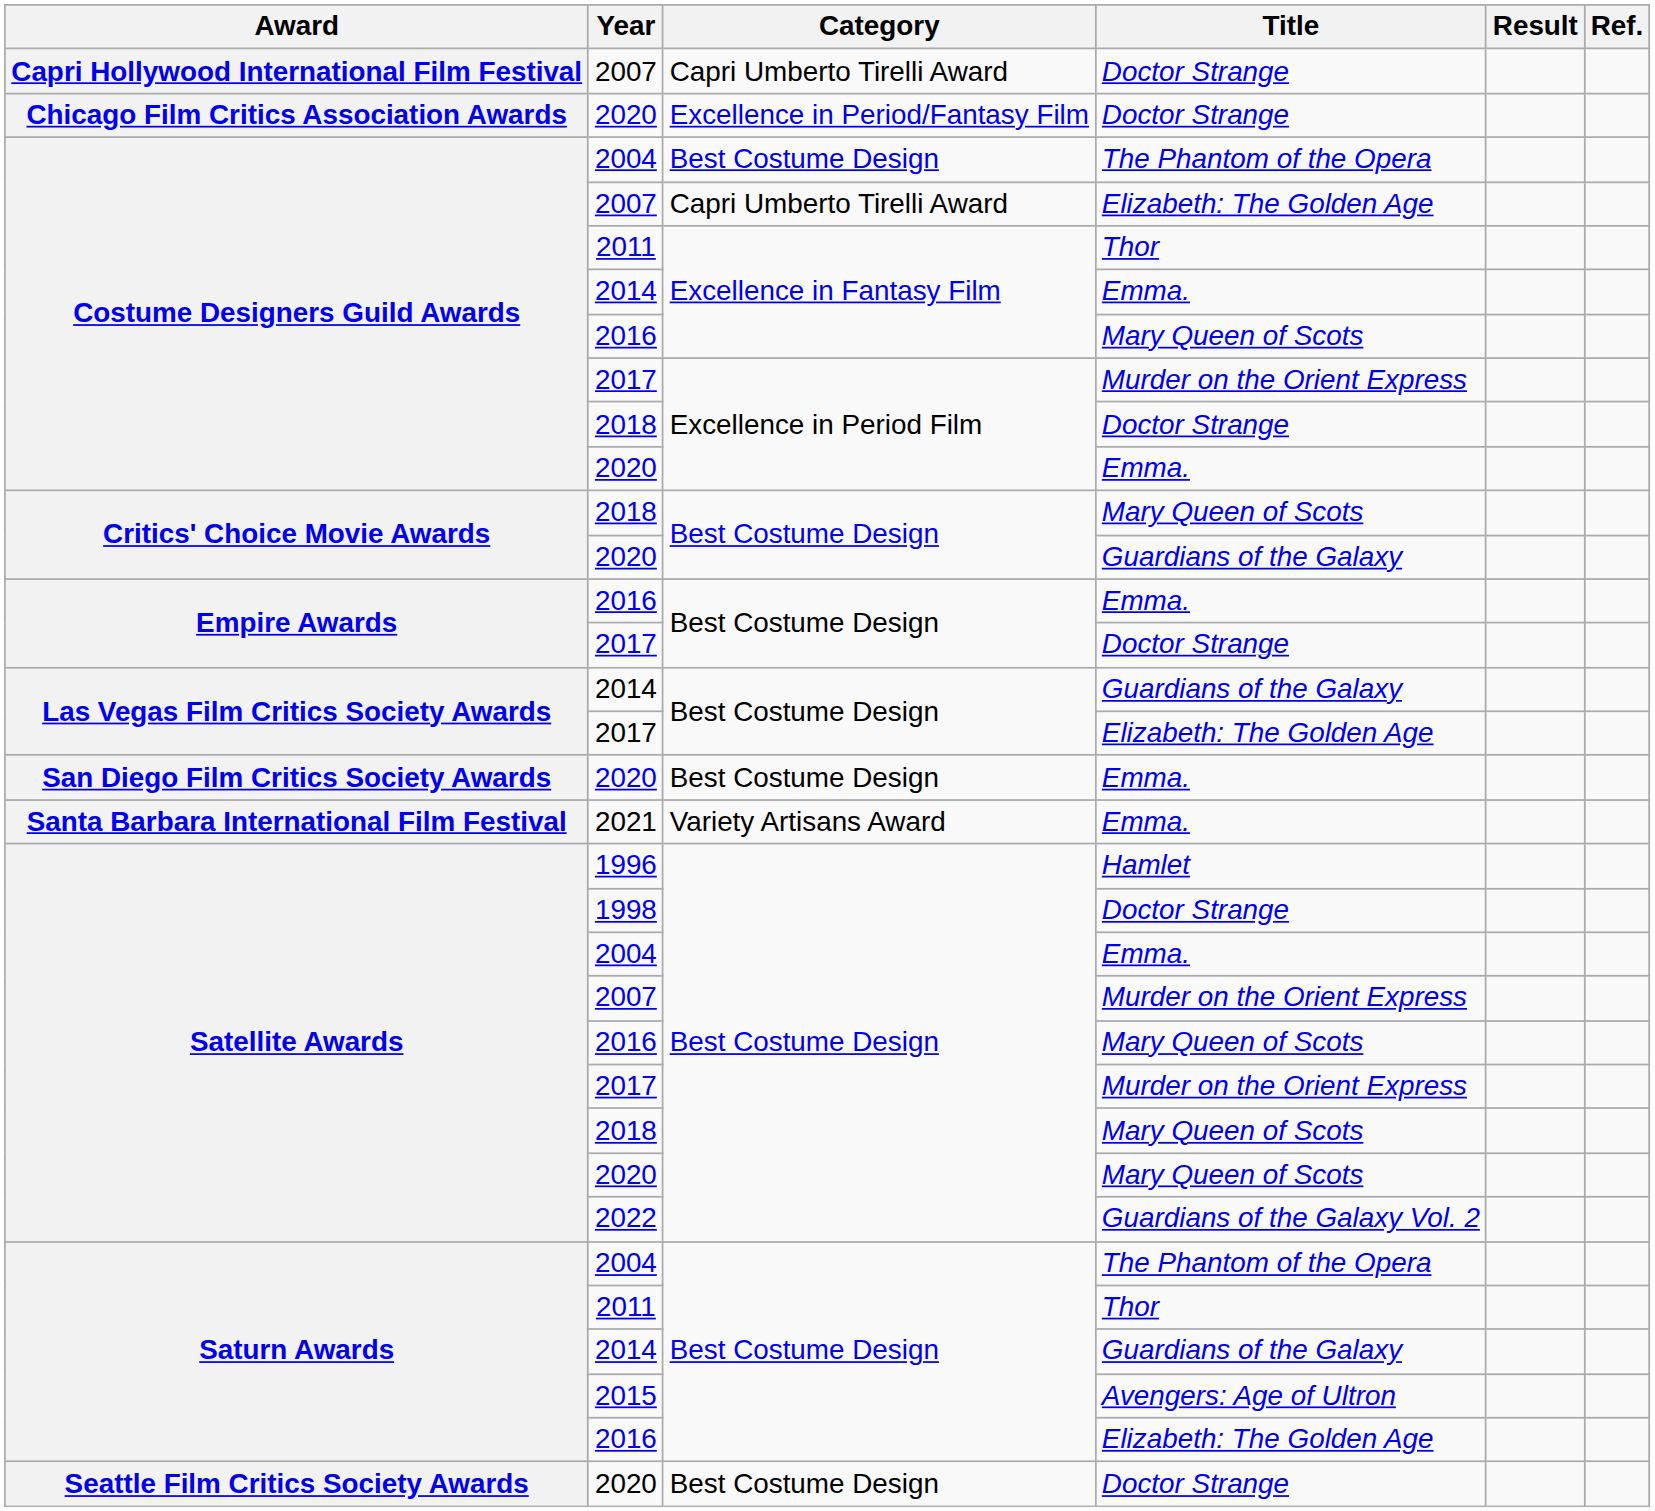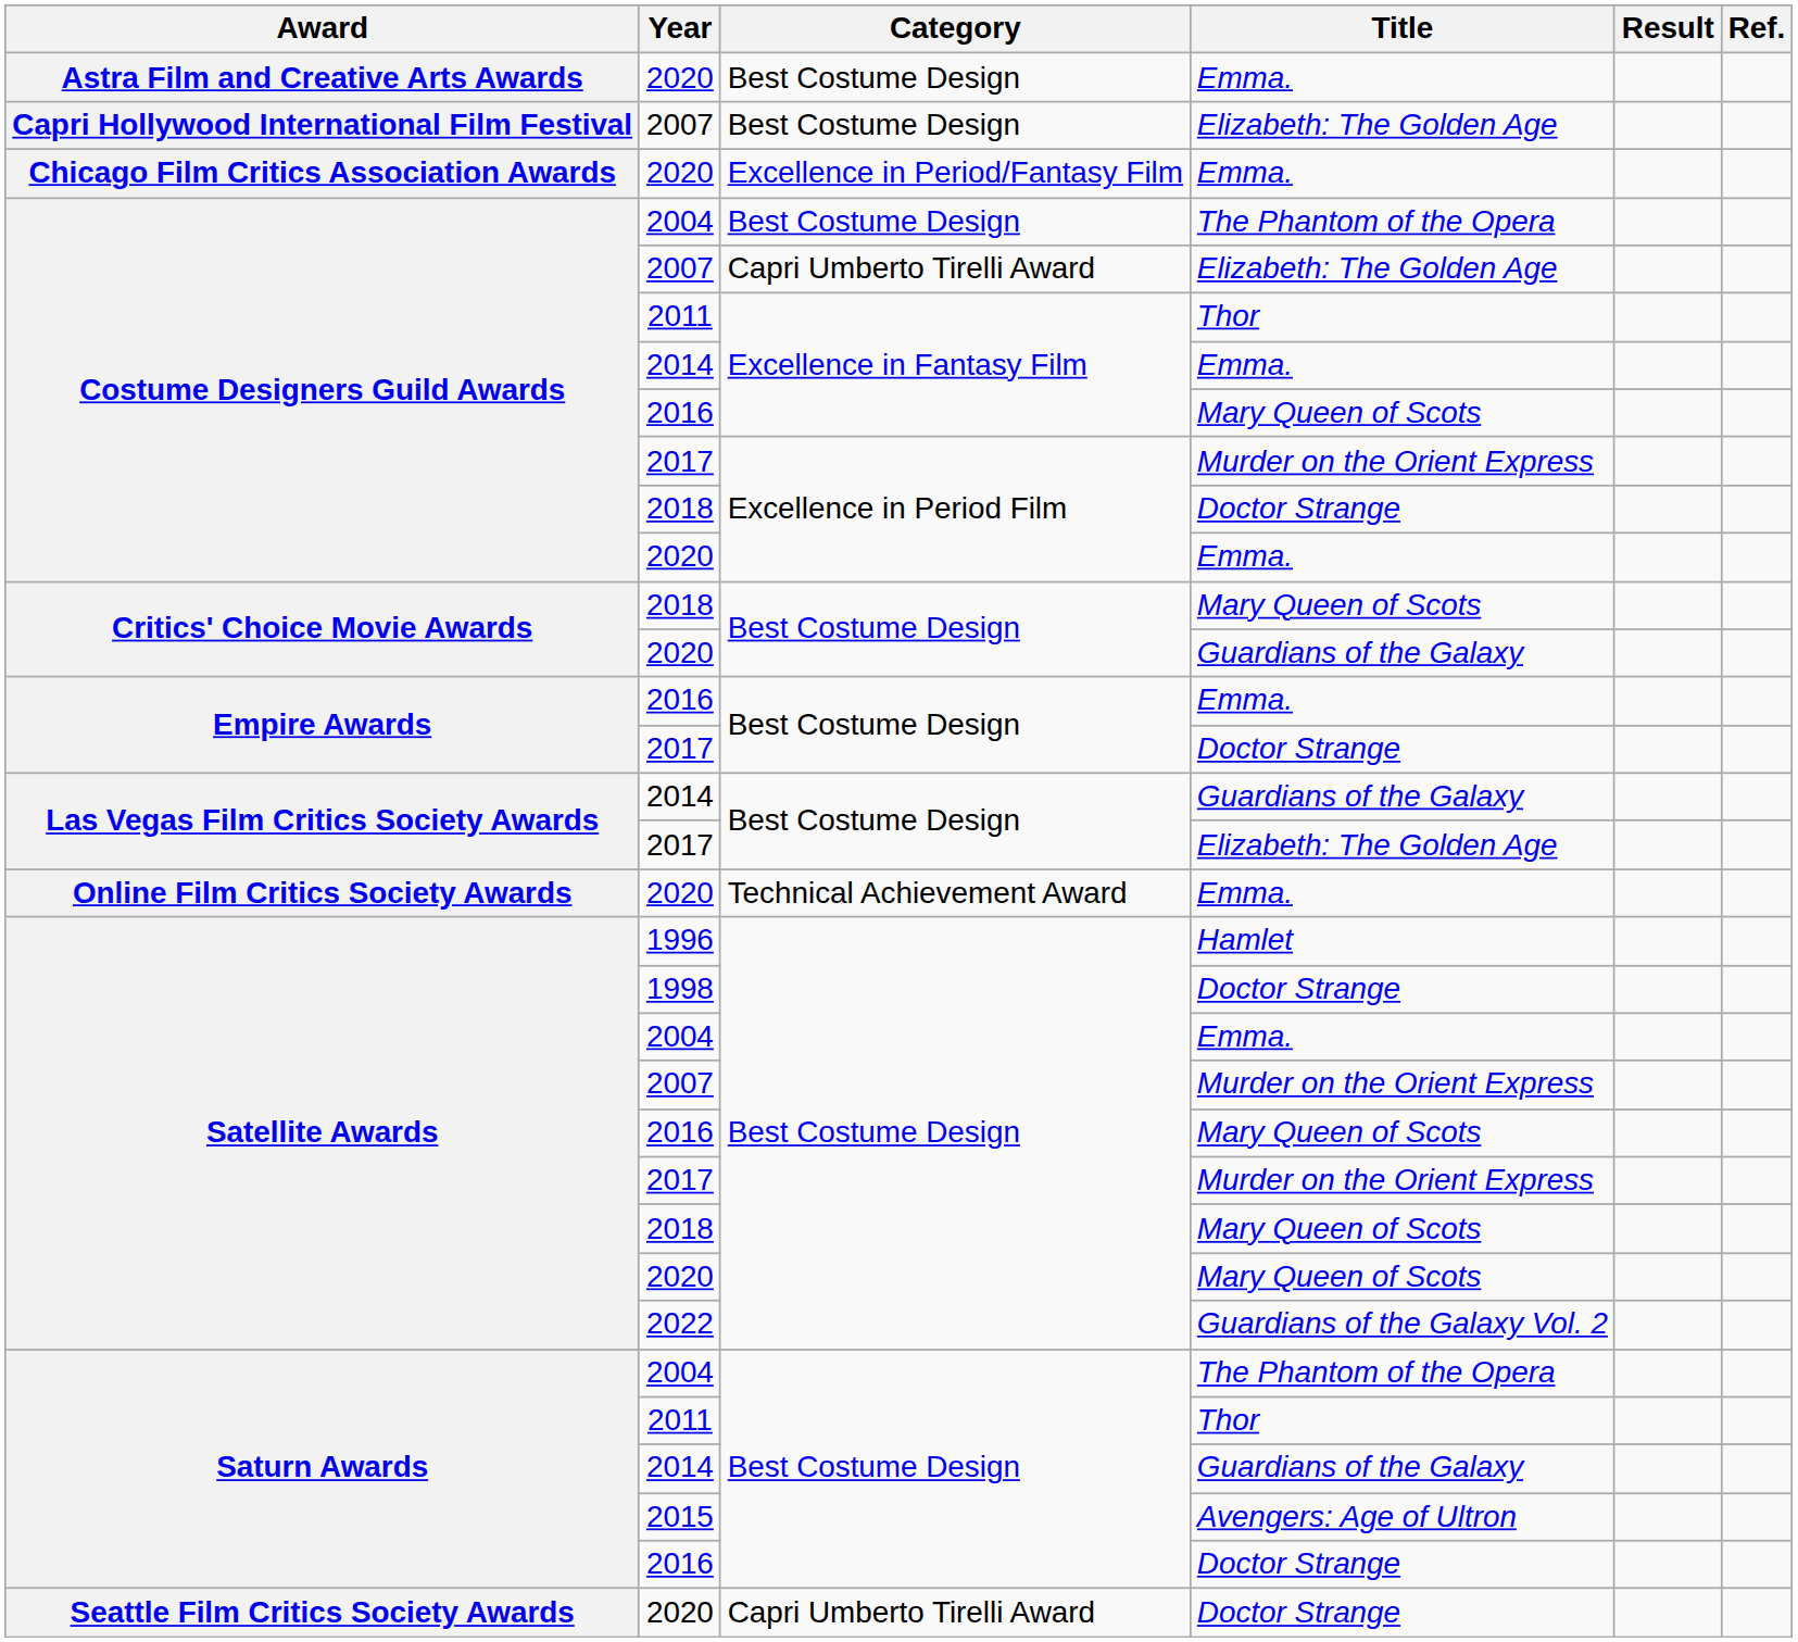+ row: Astra Film and Creative Arts Awards | 2020 | Best Costume Design | Emma.
Capri Hollywood International Film Festival | Category: Capri Umberto Tirelli Award -> Best Costume Design
Capri Hollywood International Film Festival | Title: Doctor Strange -> Elizabeth: The Golden Age
Chicago Film Critics Association Awards | Title: Doctor Strange -> Emma.
+ row: Online Film Critics Society Awards | 2020 | Technical Achievement Award | Emma.
- row: San Diego Film Critics Society Awards | 2020 | Best Costume Design | Emma.
- row: Santa Barbara International Film Festival | 2021 | Variety Artisans Award | Emma.
Saturn Awards / 2016 | Title: Elizabeth: The Golden Age -> Doctor Strange
Seattle Film Critics Society Awards | Category: Best Costume Design -> Capri Umberto Tirelli Award
